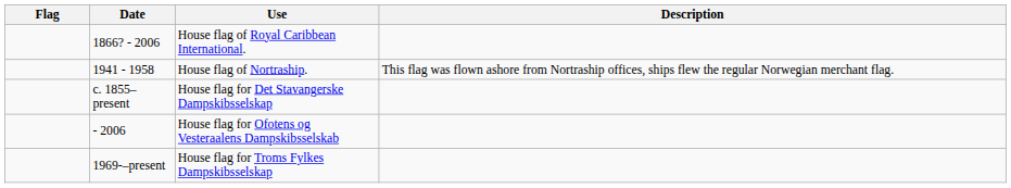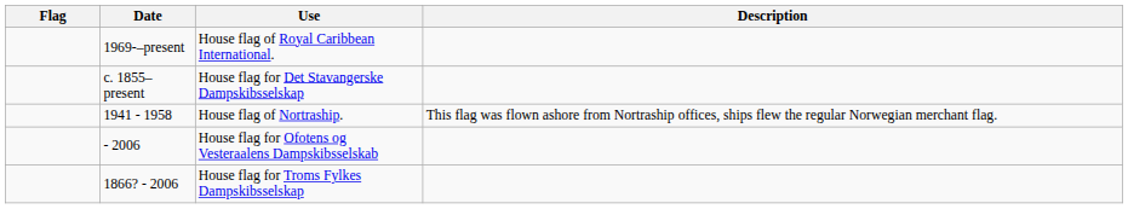House flag of Royal Caribbean International. | Date: 1866? - 2006 -> 1969-–present
rows swapped: House flag for Det Stavangerske Dampskibsselskap <-> House flag of Nortraship.
House flag for Troms Fylkes Dampskibsselskap | Date: 1969-–present -> 1866? - 2006
